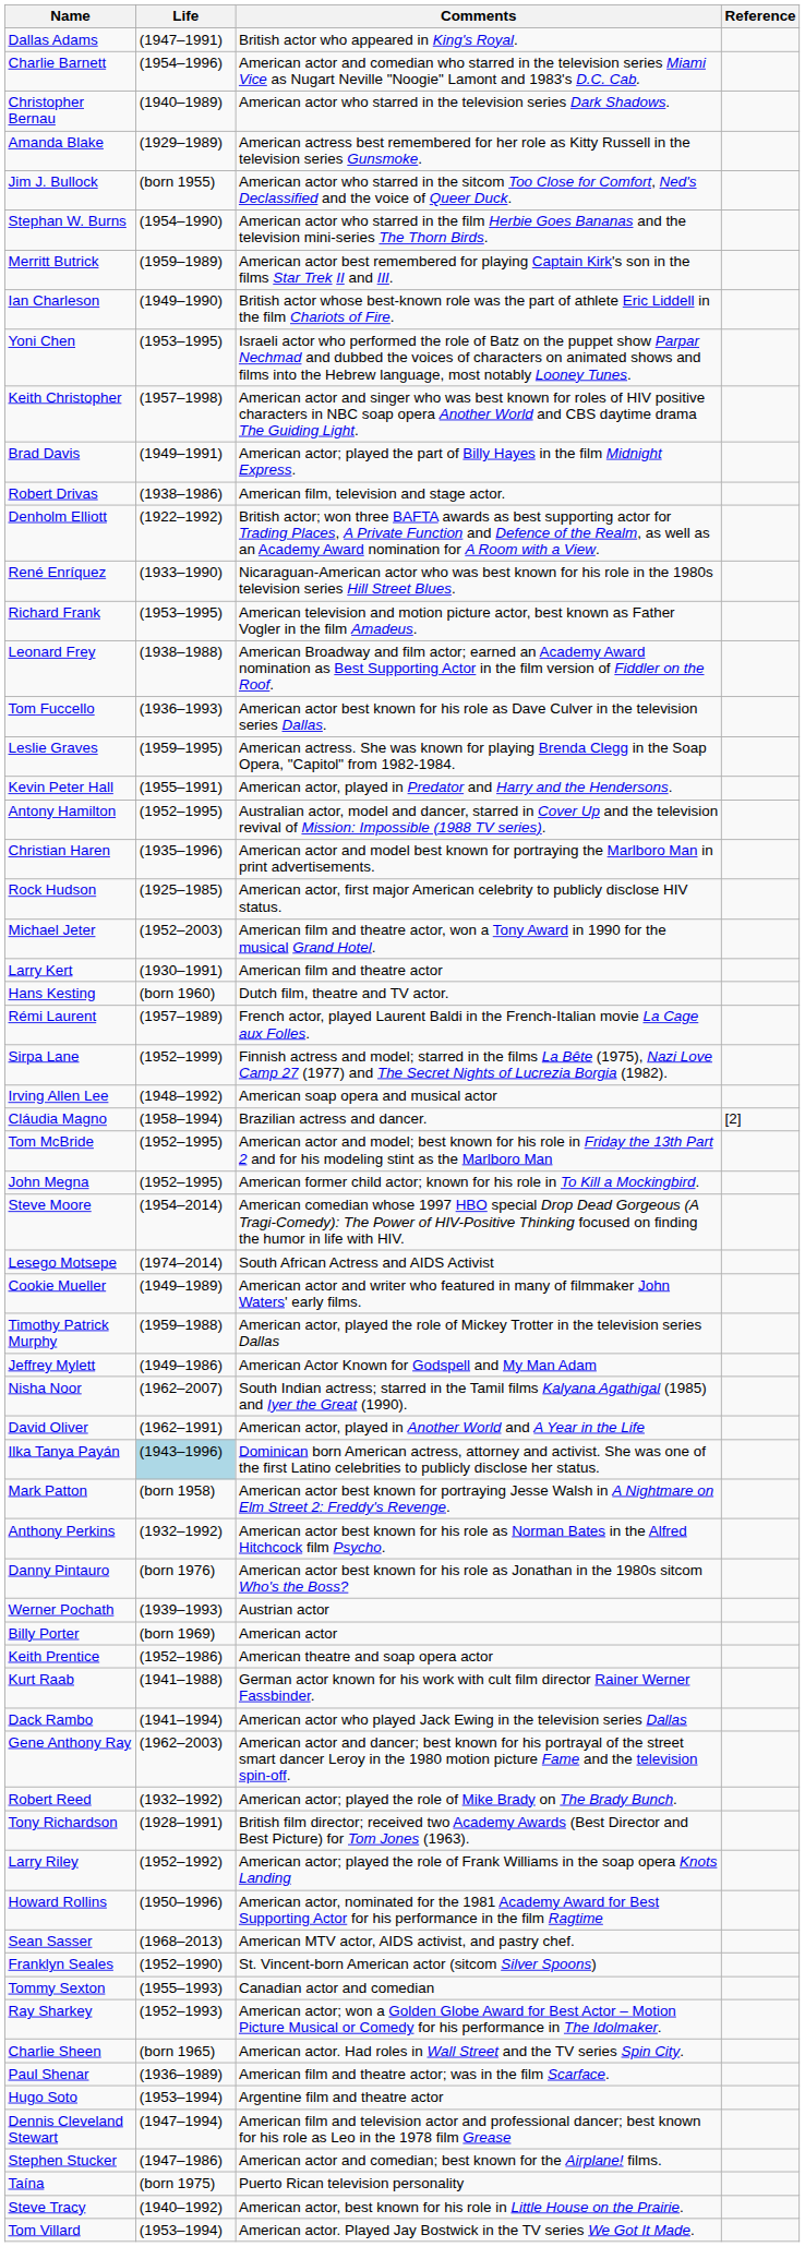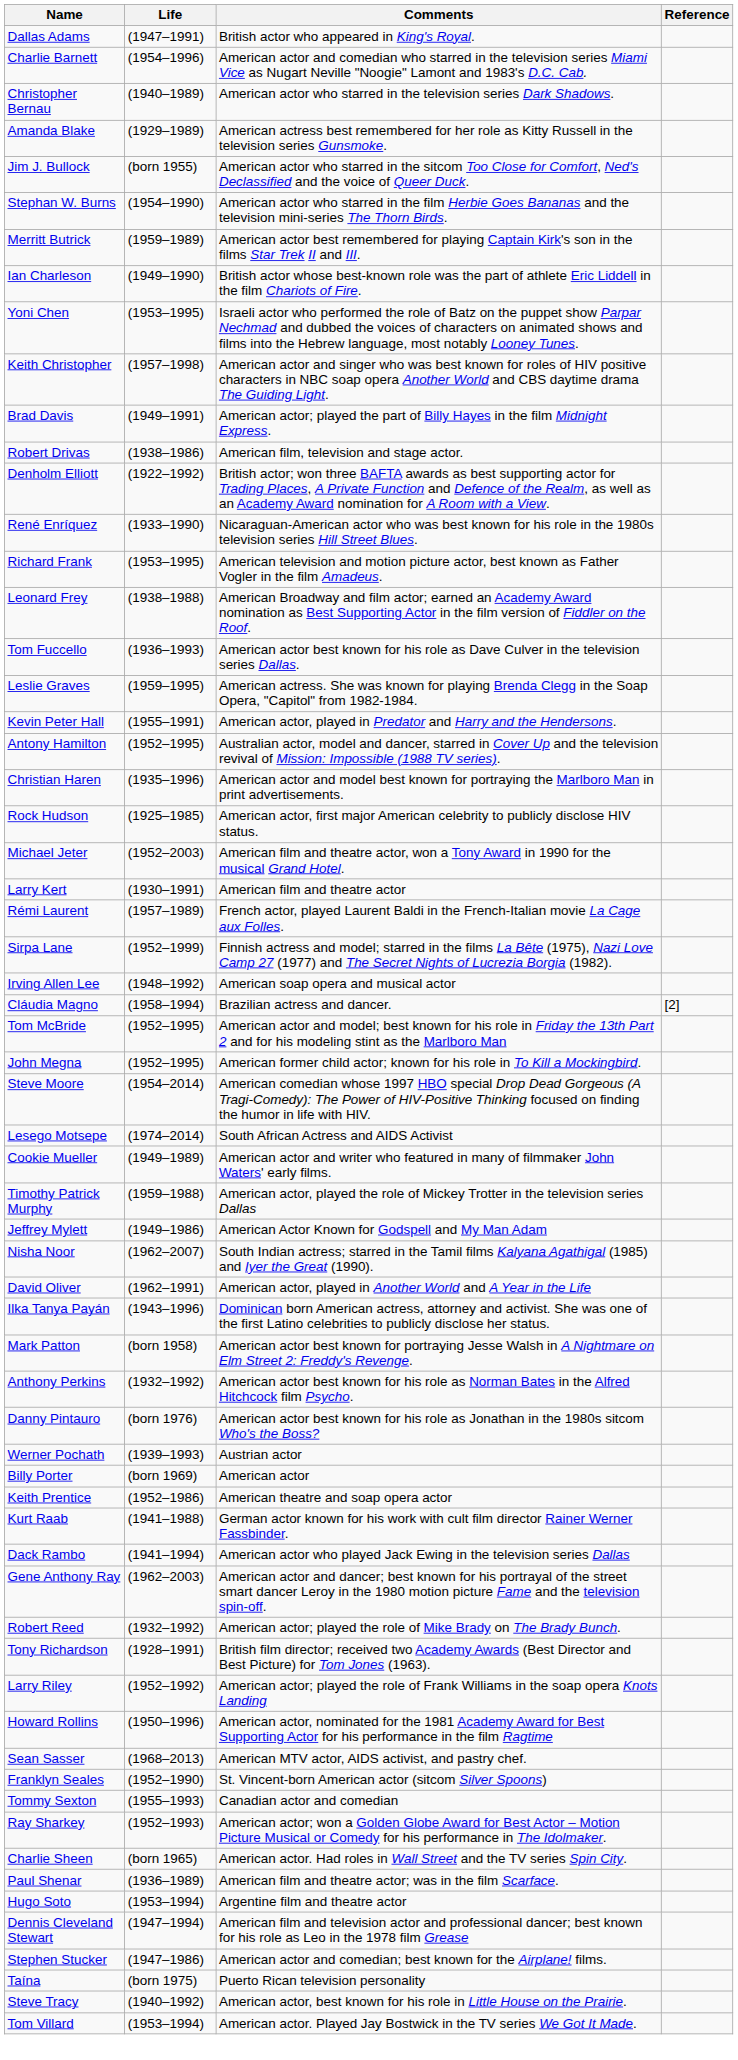- row: Hans Kesting | (born 1960) | Dutch film, theatre and TV actor.
Ilka Tanya Payán | Life: lightblue background -> no background
